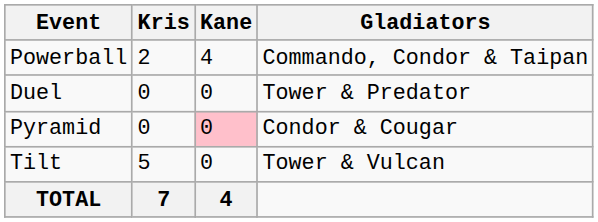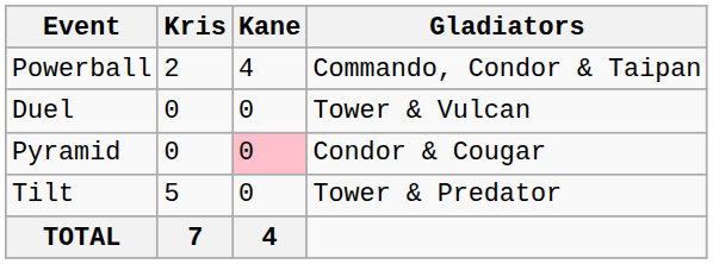Duel | Gladiators: Tower & Predator -> Tower & Vulcan
Tilt | Gladiators: Tower & Vulcan -> Tower & Predator
